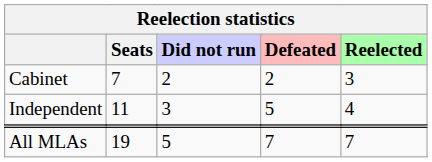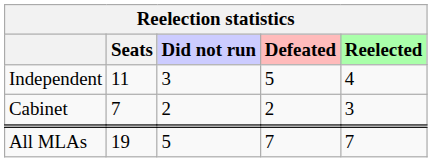rows swapped: Cabinet <-> Independent
